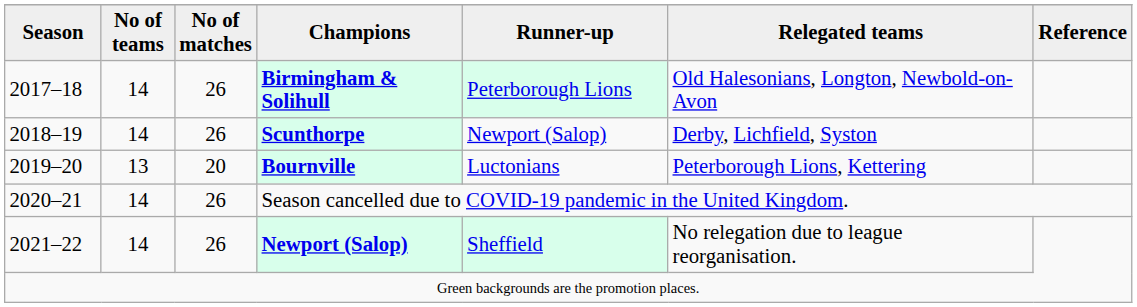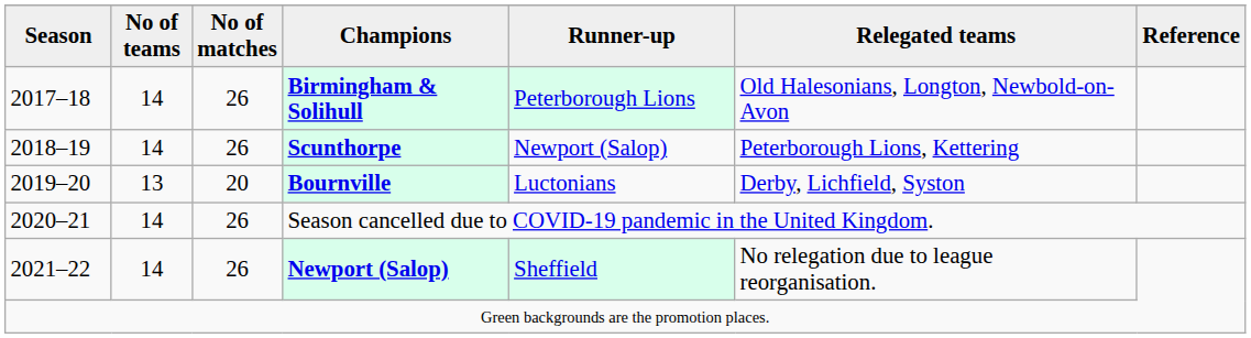Scunthorpe | Relegated teams: Derby, Lichfield, Syston -> Peterborough Lions, Kettering
Bournville | Relegated teams: Peterborough Lions, Kettering -> Derby, Lichfield, Syston
